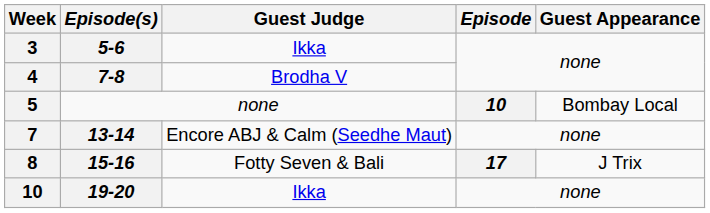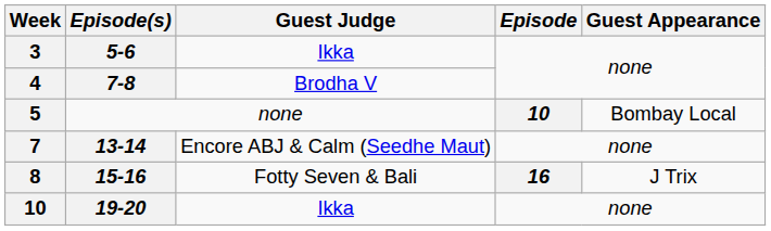8 | Episode: 17 -> 16
